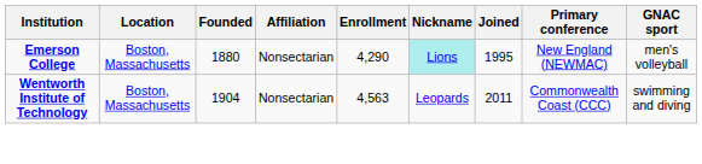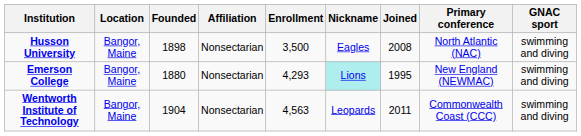+ row: Husson University | Bangor, Maine | 1898 | Nonsectarian | 3,500 | Eagles | 2008 | North Atlantic (NAC) | swimming and diving
Emerson College | Location: Boston, Massachusetts -> Bangor, Maine
Emerson College | Enrollment: 4,290 -> 4,293
Emerson College | GNAC sport: men's volleyball -> swimming and diving
Wentworth Institute of Technology | Location: Boston, Massachusetts -> Bangor, Maine
